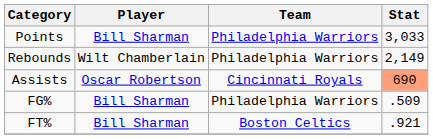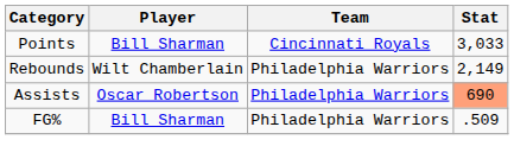Points | Team: Philadelphia Warriors -> Cincinnati Royals
Assists | Team: Cincinnati Royals -> Philadelphia Warriors
- row: FT% | Bill Sharman | Boston Celtics | .921
